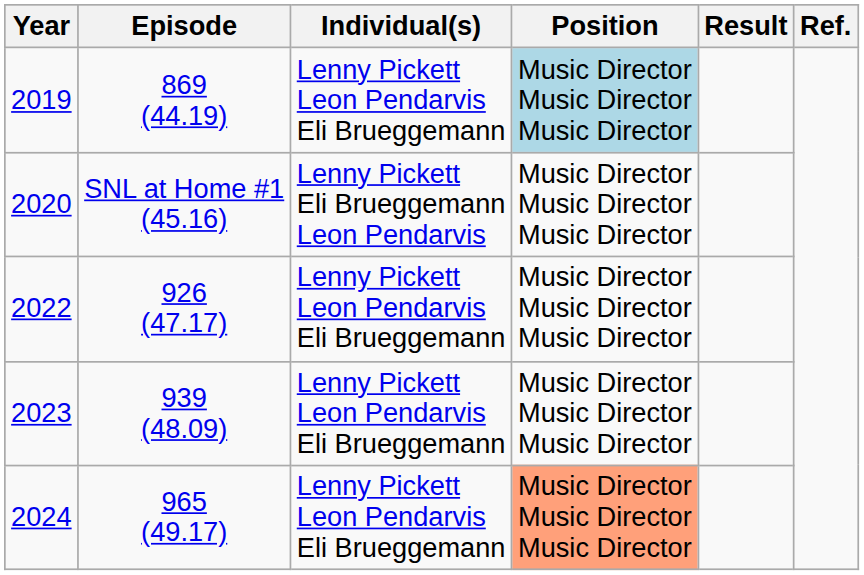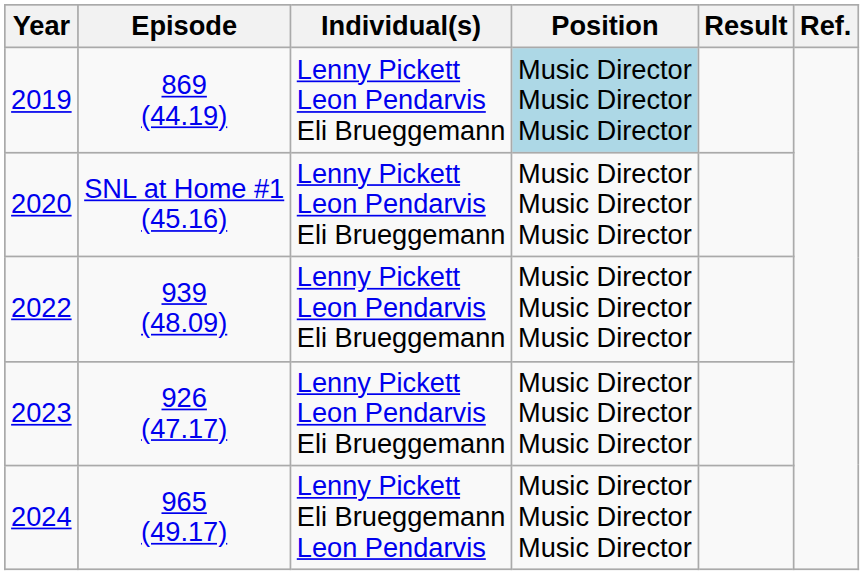2020 | Individual(s): Lenny Pickett Eli Brueggemann Leon Pendarvis -> Lenny Pickett Leon Pendarvis Eli Brueggemann
2022 | Episode: 926 (47.17) -> 939 (48.09)
2023 | Episode: 939 (48.09) -> 926 (47.17)
2024 | Individual(s): Lenny Pickett Leon Pendarvis Eli Brueggemann -> Lenny Pickett Eli Brueggemann Leon Pendarvis
2024 | Position: lightsalmon background -> no background
